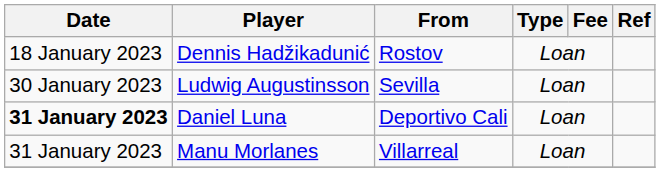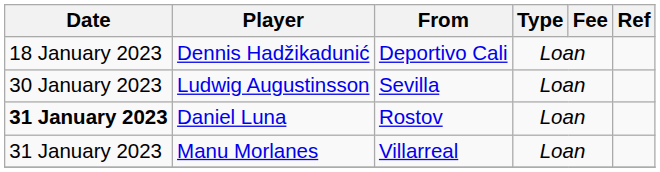Dennis Hadžikadunić | From: Rostov -> Deportivo Cali
Daniel Luna | From: Deportivo Cali -> Rostov
